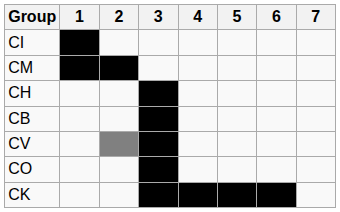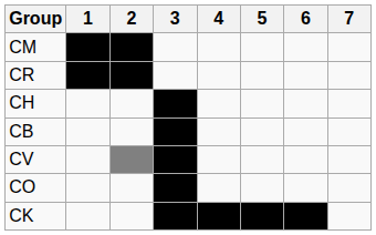- row: CI
+ row: CR
